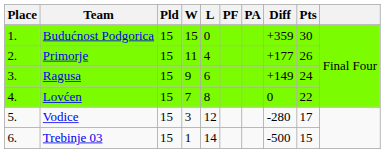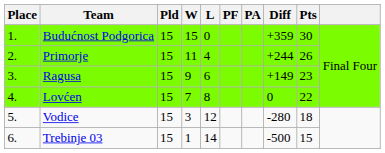Primorje | Diff: +177 -> +244
Ragusa | Pts: 24 -> 23
Vodice | Pts: 17 -> 18
